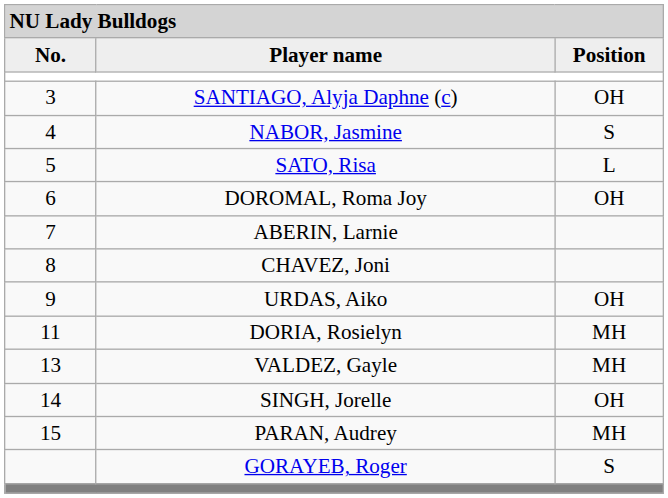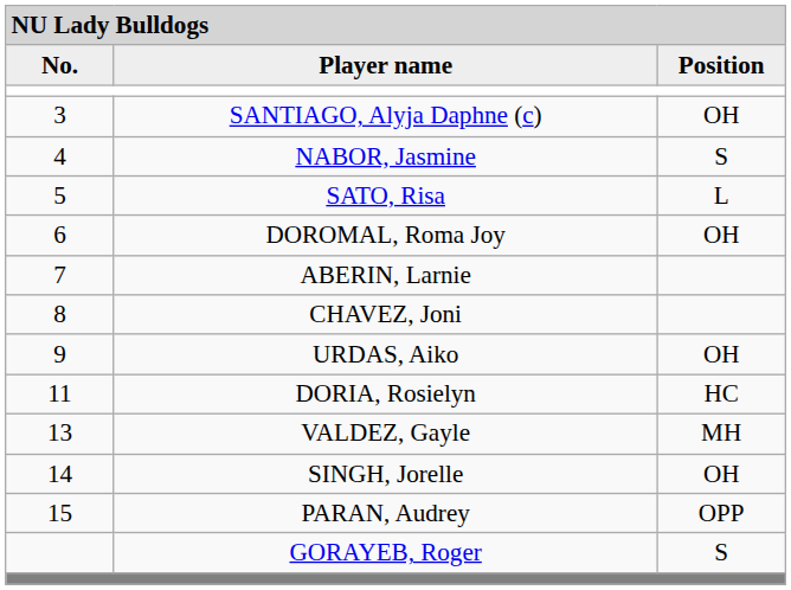DORIA, Rosielyn | column 3: MH -> HC
PARAN, Audrey | column 3: MH -> OPP
